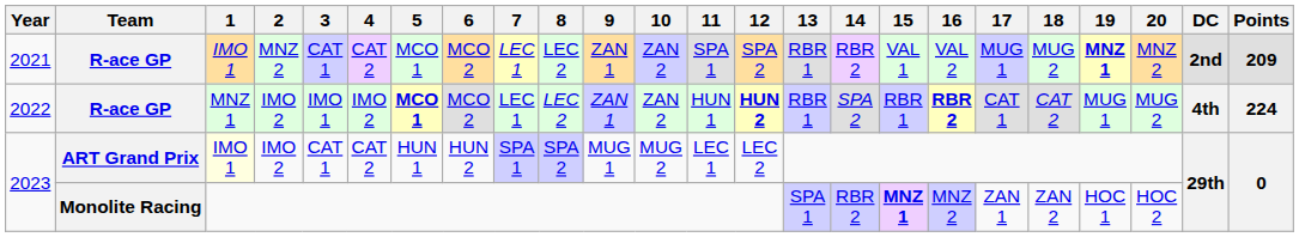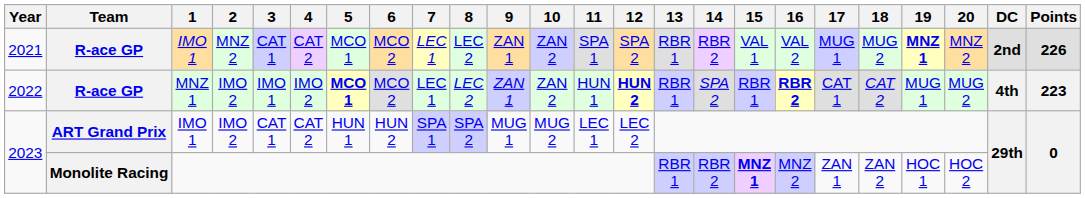2021 | Points: 209 -> 226
2022 | Points: 224 -> 223
2023 / ART Grand Prix | 1: lightyellow background -> no background
2023 / Monolite Racing | 13: SPA 1 -> RBR 1
